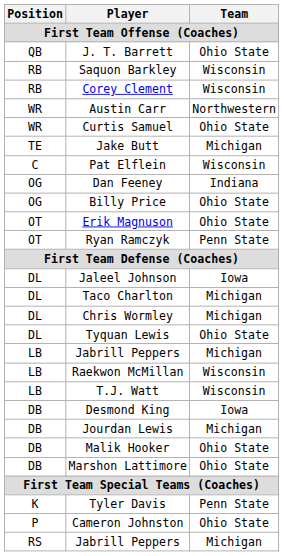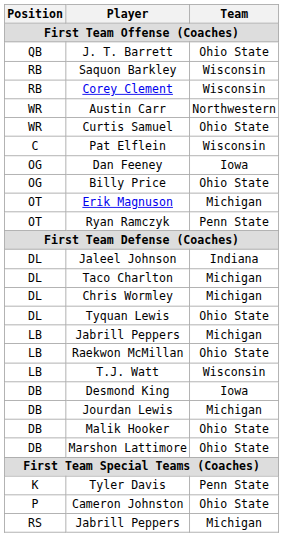- row: TE | Jake Butt | Michigan
Dan Feeney | Team: Indiana -> Iowa
Erik Magnuson | Team: Ohio State -> Michigan
Jaleel Johnson | Team: Iowa -> Indiana
Raekwon McMillan | Team: Wisconsin -> Ohio State
